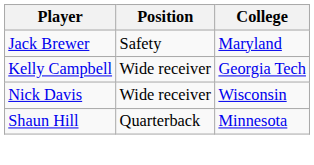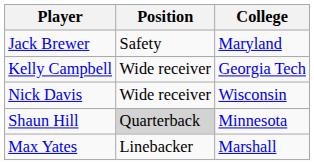Shaun Hill | Position: no background -> lightgrey background
+ row: Max Yates | Linebacker | Marshall
